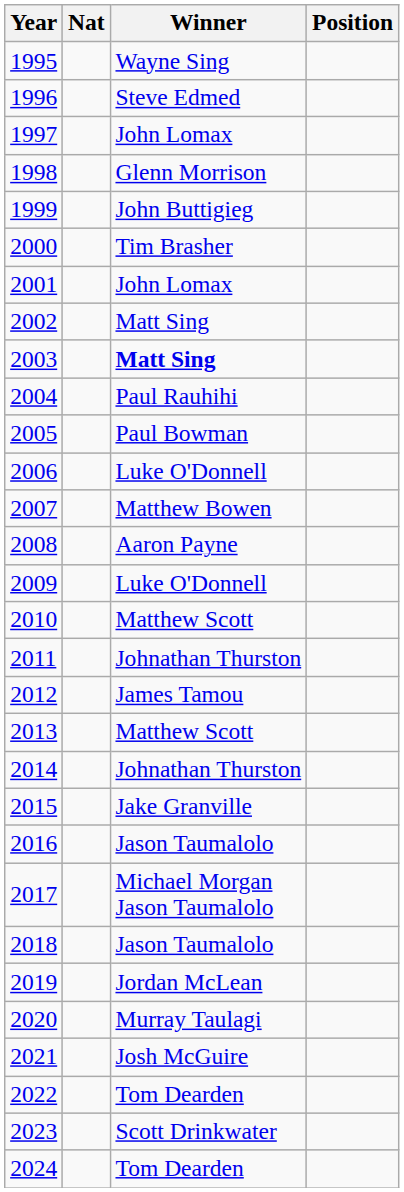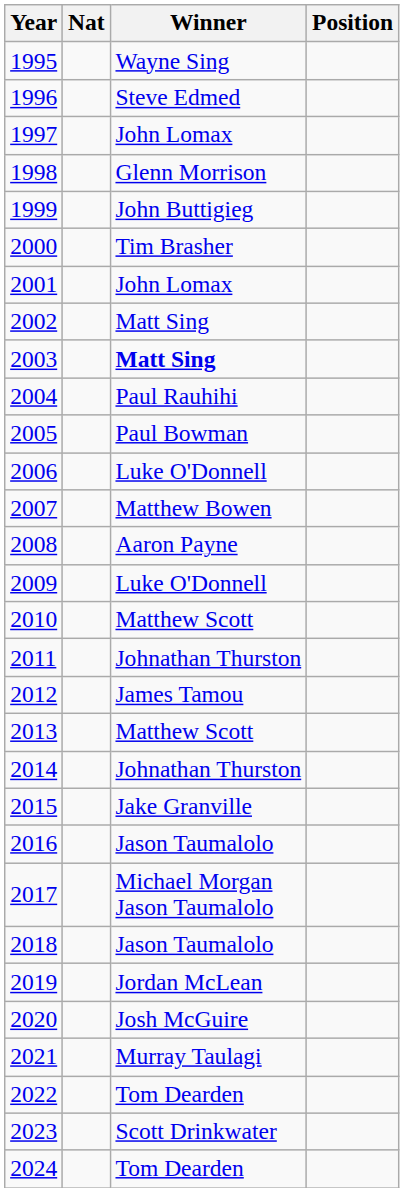2020 | Winner: Murray Taulagi -> Josh McGuire
2021 | Winner: Josh McGuire -> Murray Taulagi
